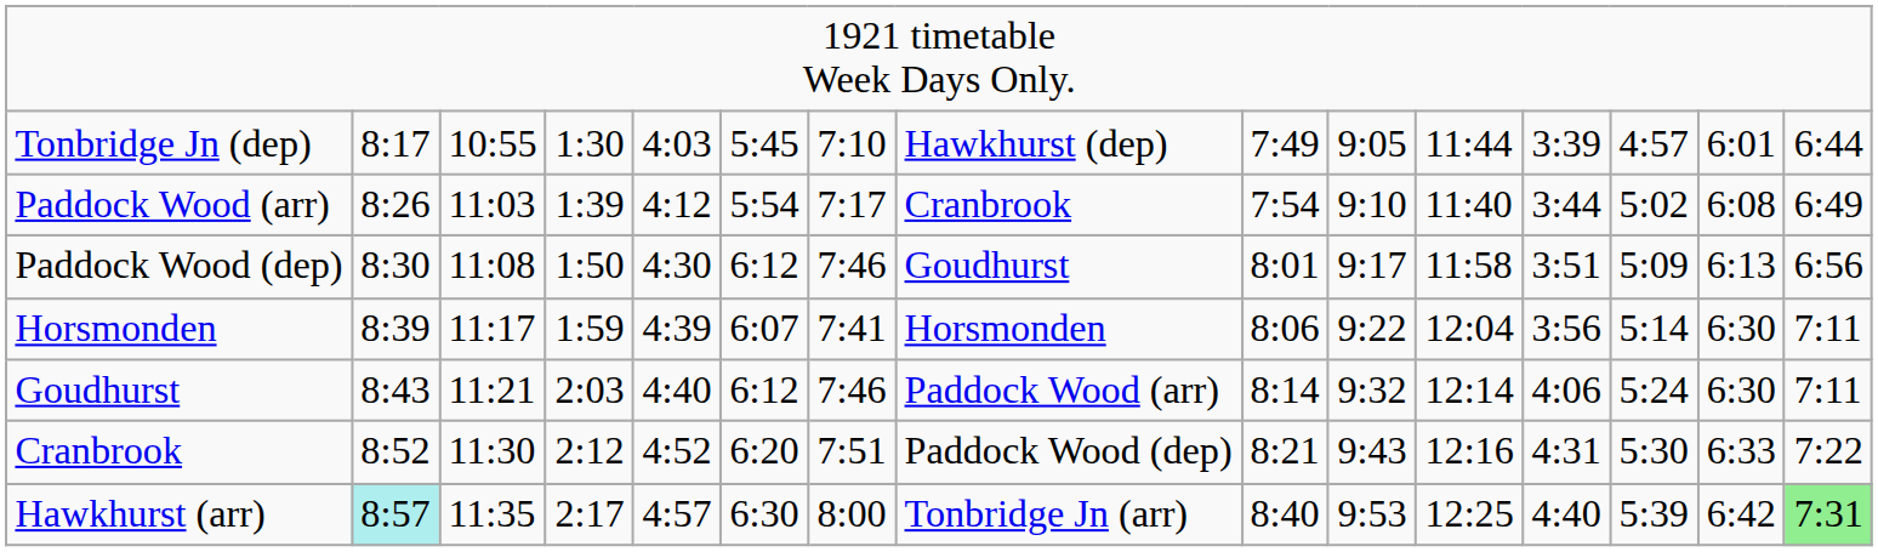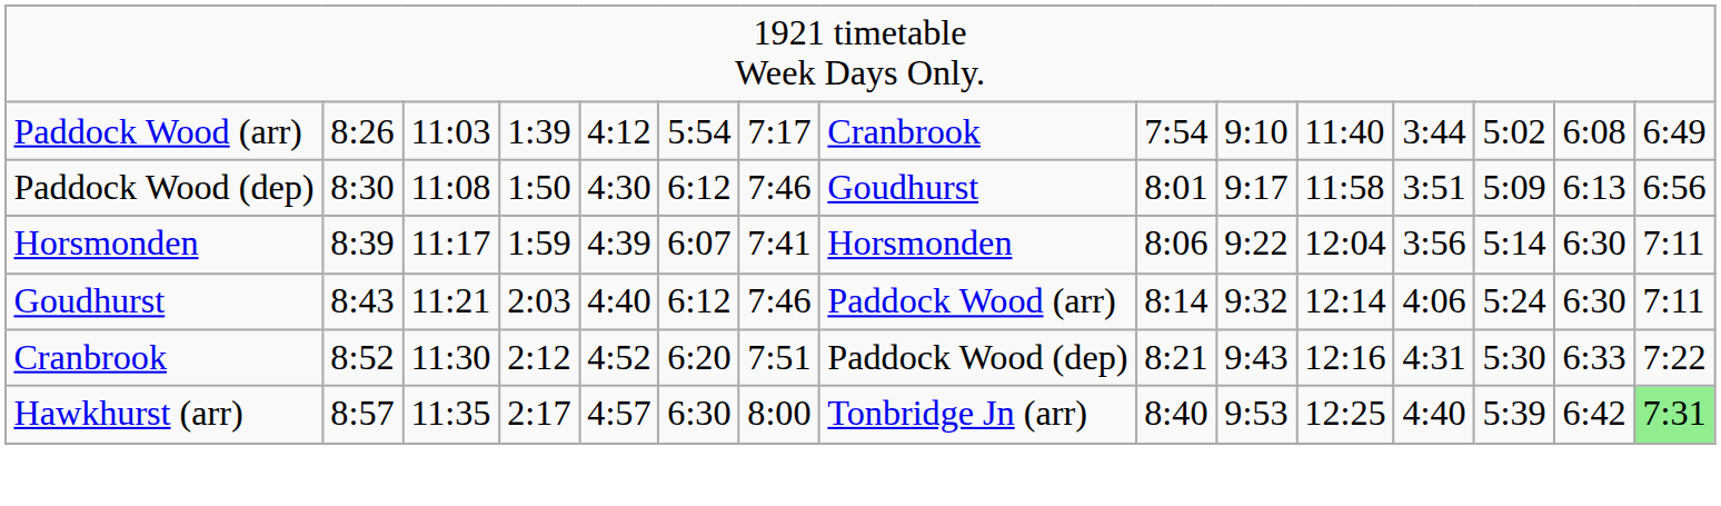- row: Tonbridge Jn (dep) | 8:17 | 10:55 | 1:30 | 4:03 | 5:45 | 7:10 | Hawkhurst (dep) | 7:49 | 9:05 | 11:44 | 3:39 | 4:57 | 6:01 | 6:44
Hawkhurst (arr) | column 2: paleturquoise background -> no background
